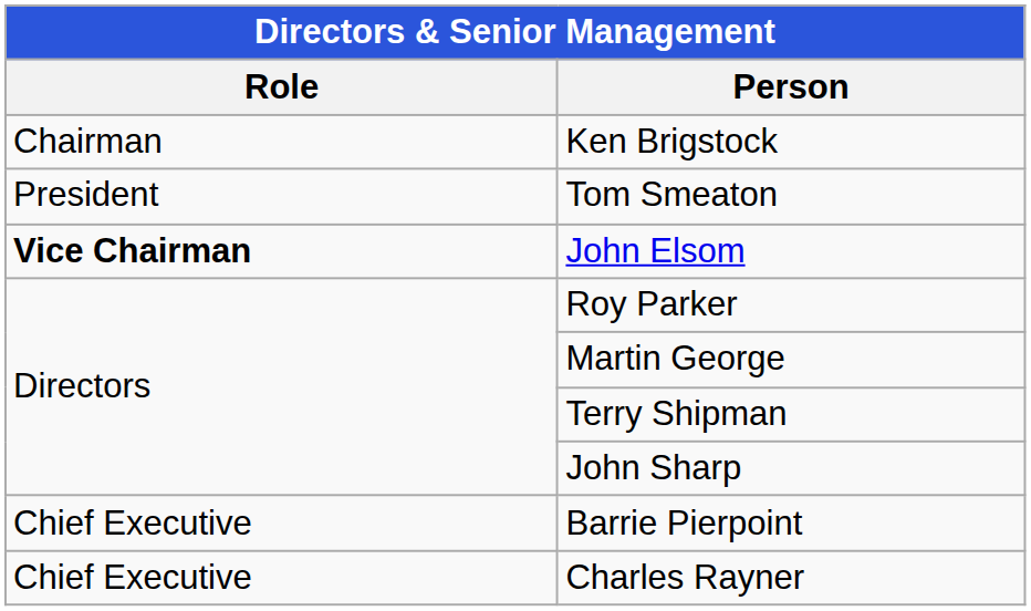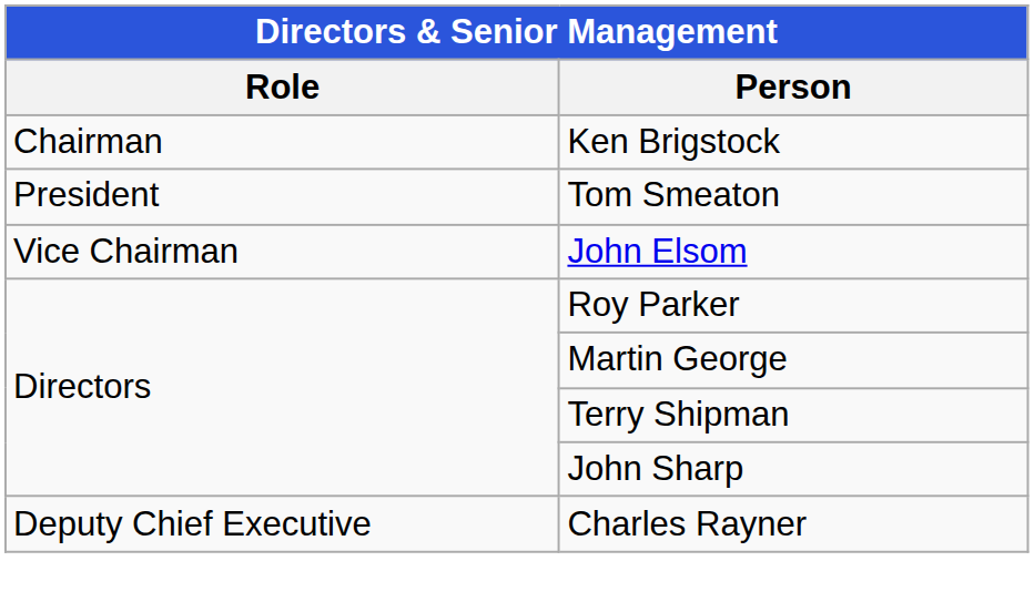John Elsom | Role: bold -> normal
- row: Chief Executive | Barrie Pierpoint
Charles Rayner | Role: Chief Executive -> Deputy Chief Executive
